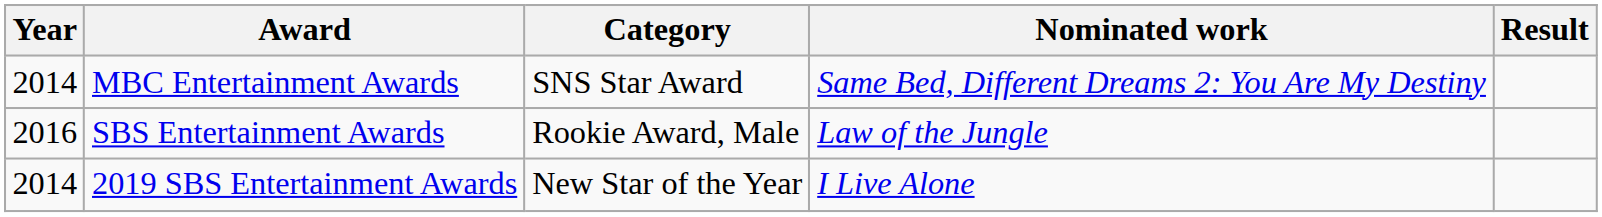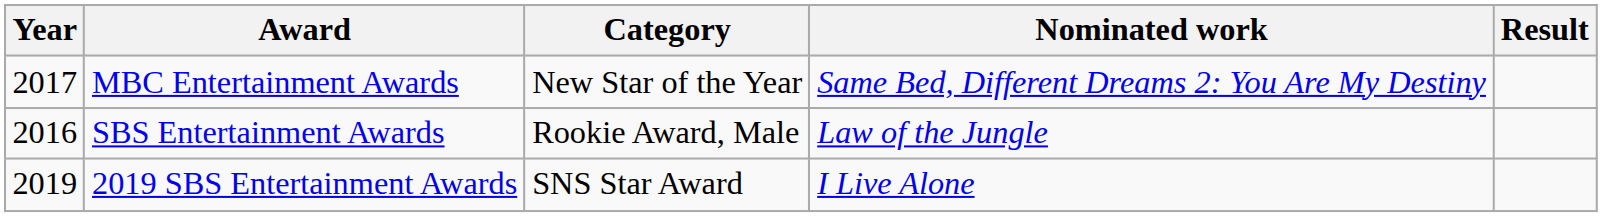MBC Entertainment Awards | Year: 2014 -> 2017
MBC Entertainment Awards | Category: SNS Star Award -> New Star of the Year
2019 SBS Entertainment Awards | Year: 2014 -> 2019
2019 SBS Entertainment Awards | Category: New Star of the Year -> SNS Star Award
